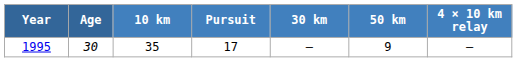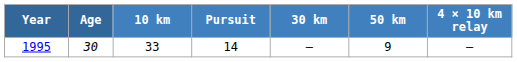1995 | 10 km: 35 -> 33
1995 | Pursuit: 17 -> 14
